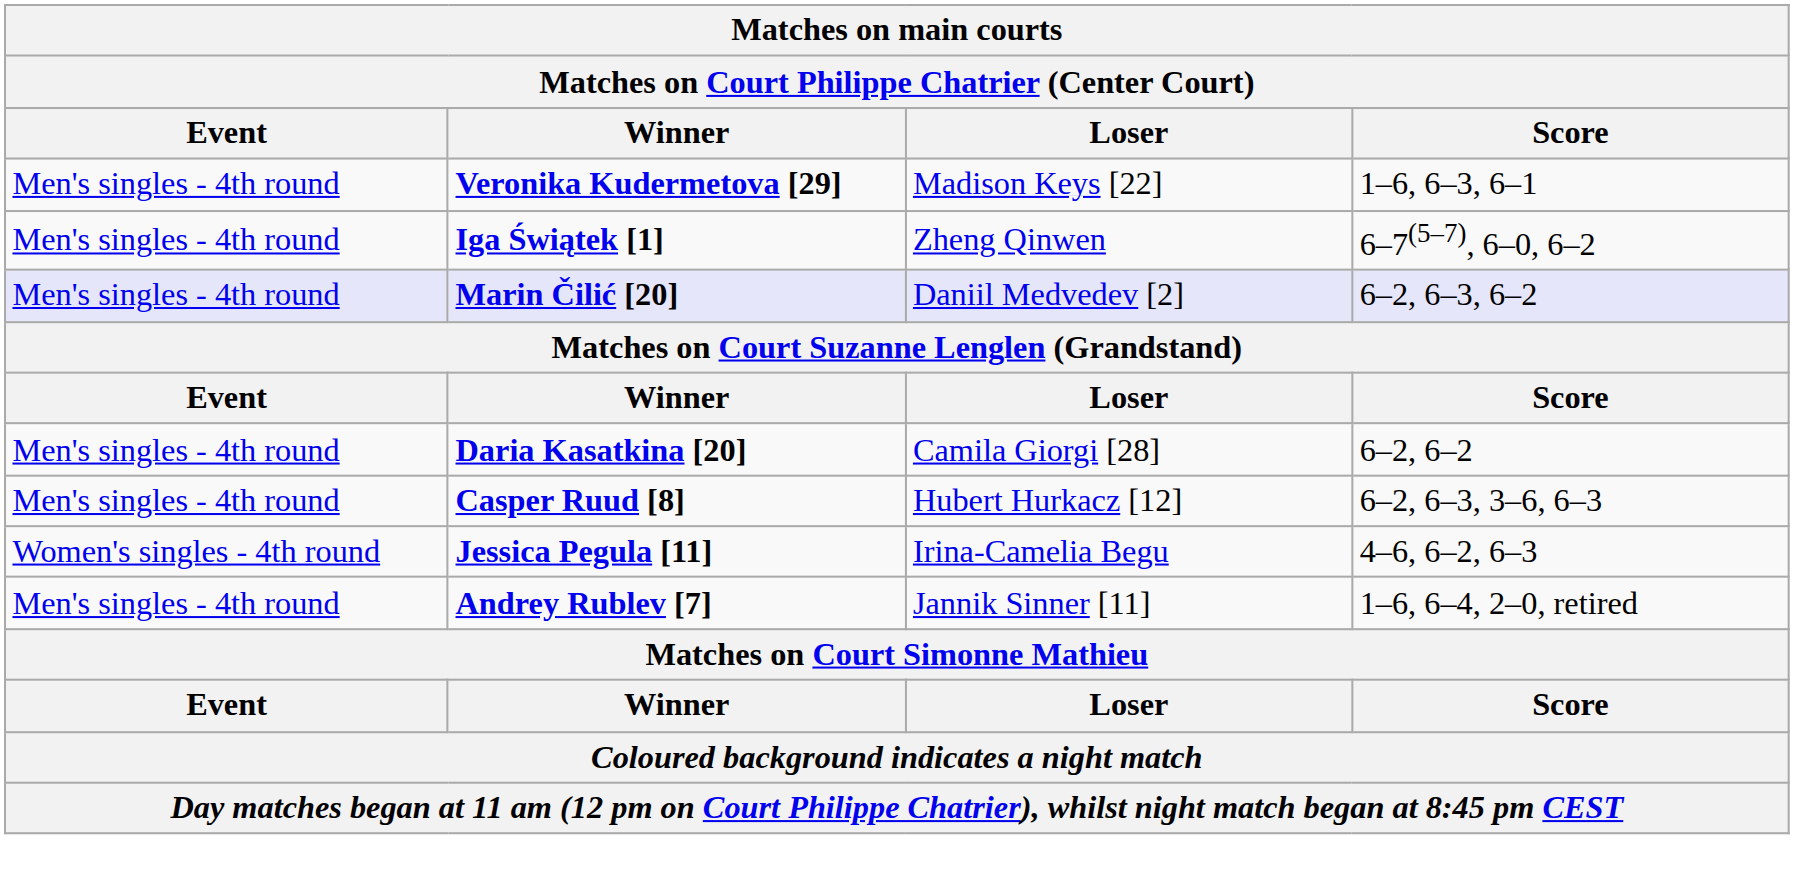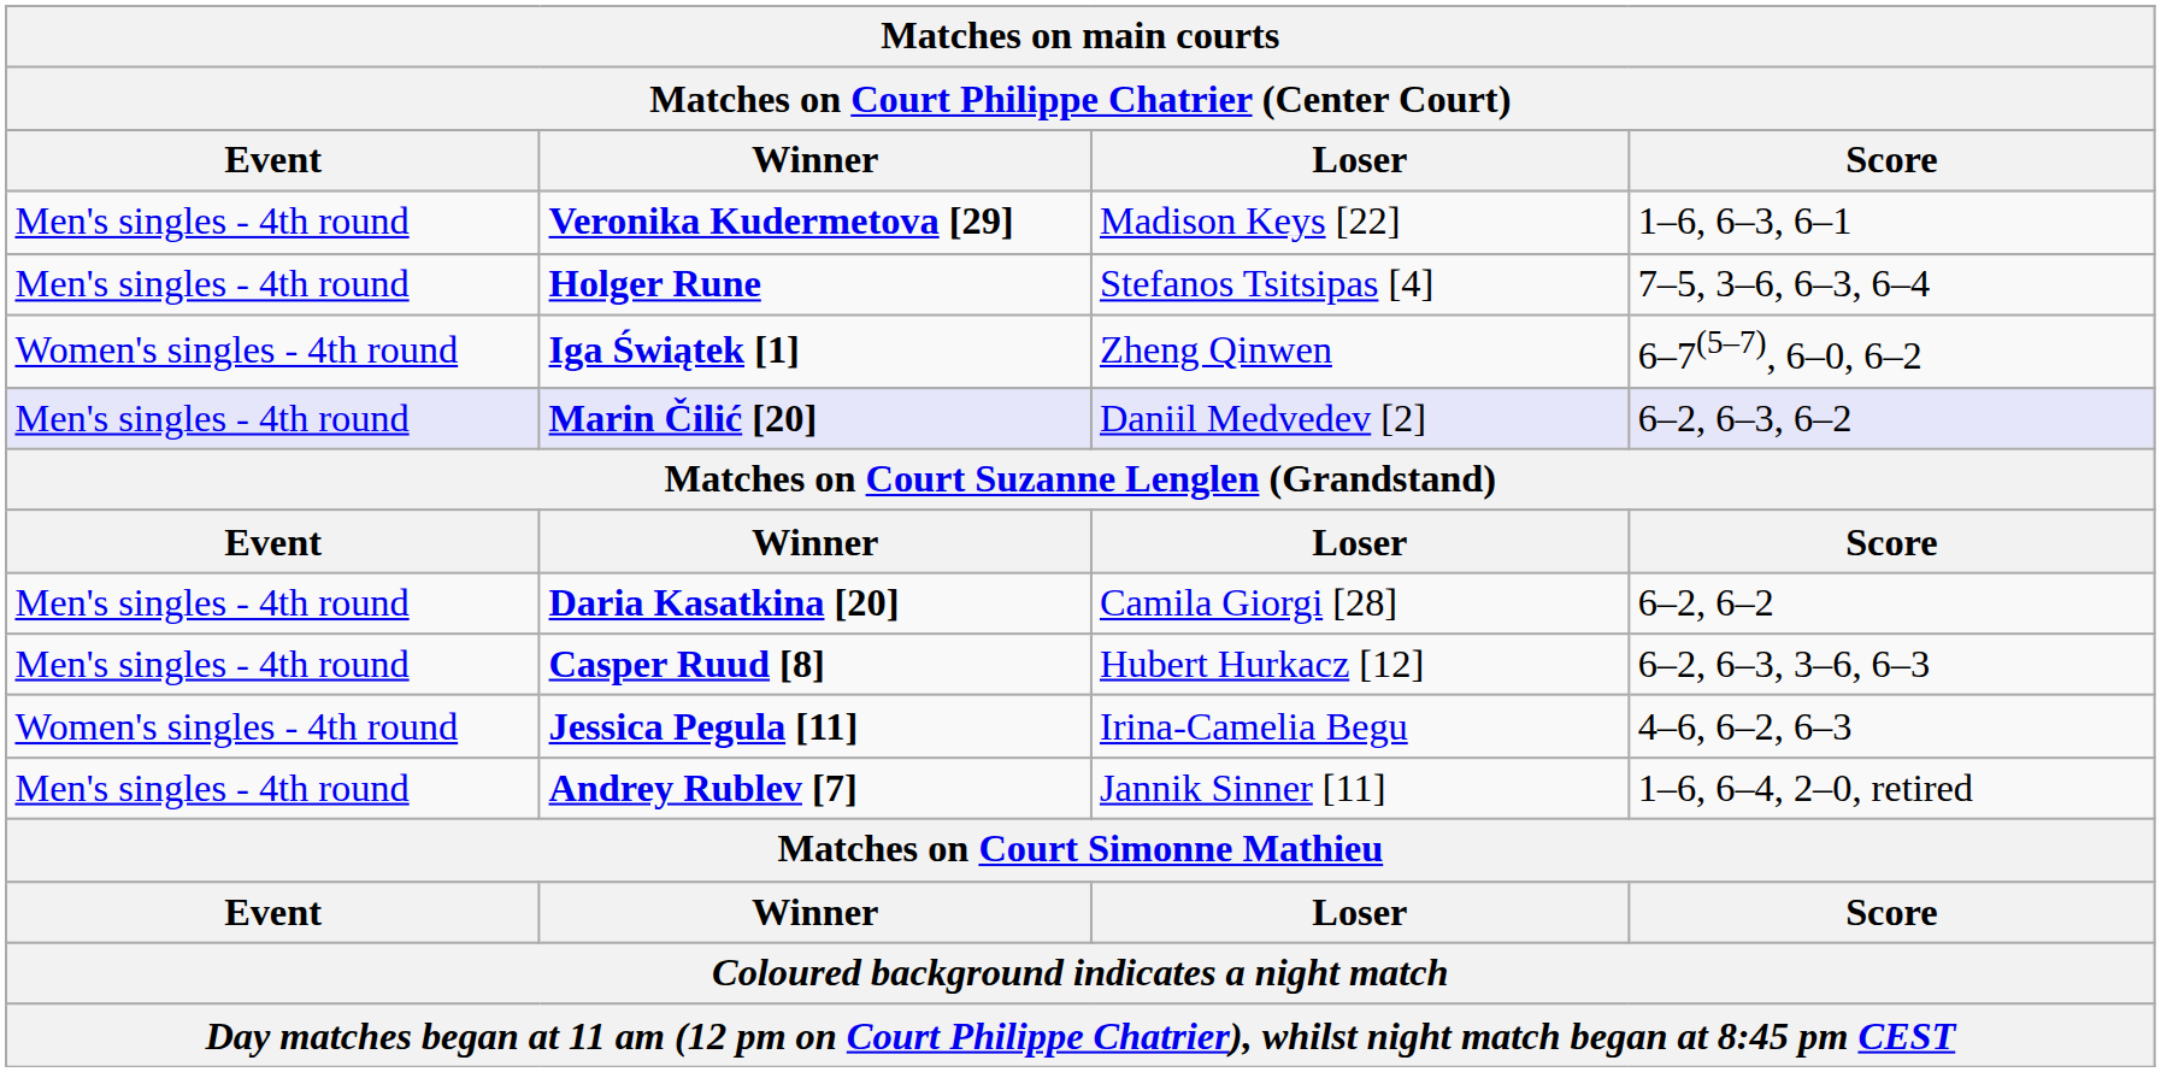+ row: Men's singles - 4th round | Holger Rune | Stefanos Tsitsipas [4] | 7–5, 3–6, 6–3, 6–4
Iga Świątek [1] | Event: Men's singles - 4th round -> Women's singles - 4th round
